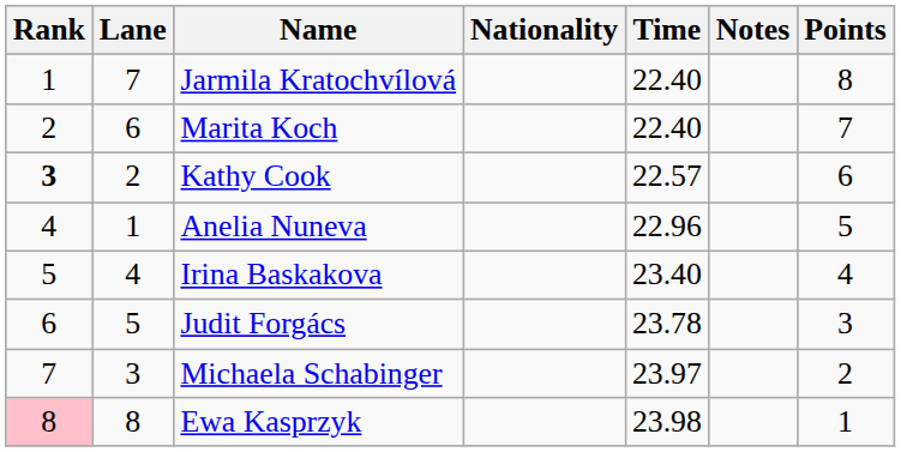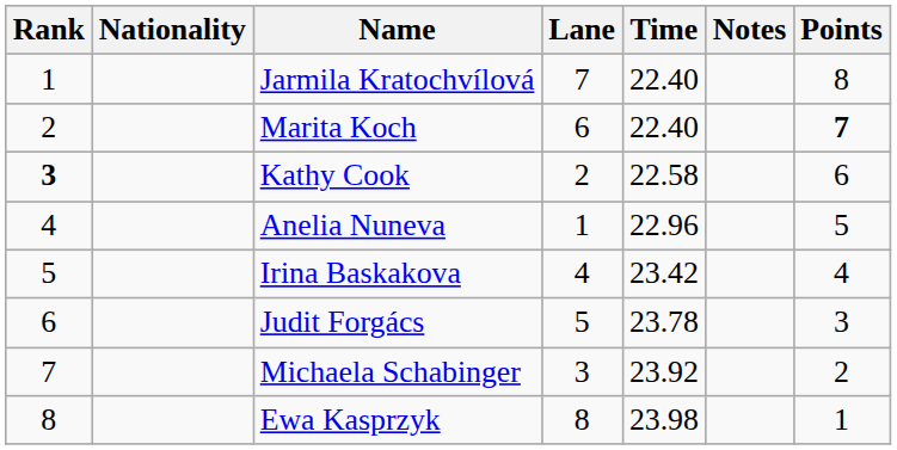columns swapped: Lane <-> Nationality
Marita Koch | Points: normal -> bold
Kathy Cook | Time: 22.57 -> 22.58
Irina Baskakova | Time: 23.40 -> 23.42
Michaela Schabinger | Time: 23.97 -> 23.92
Ewa Kasprzyk | Rank: pink background -> no background
